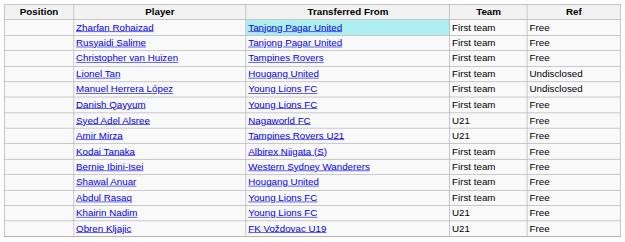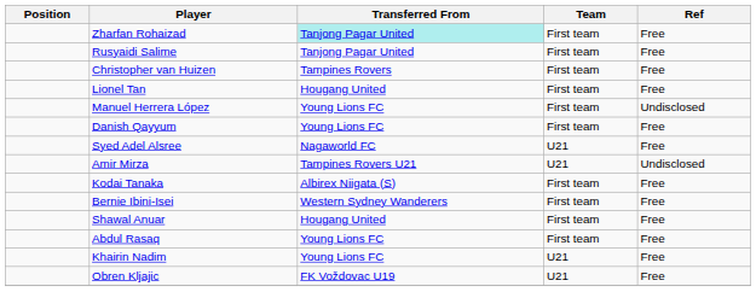Lionel Tan | Ref: Undisclosed -> Free
Amir Mirza | Ref: Free -> Undisclosed
